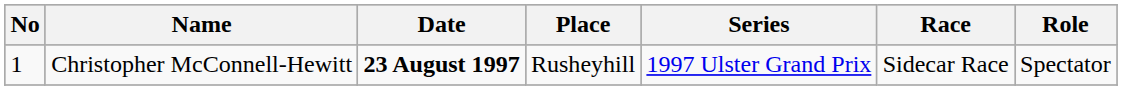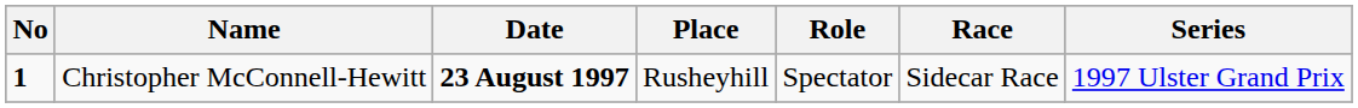columns swapped: Series <-> Role
Christopher McConnell-Hewitt | No: normal -> bold
